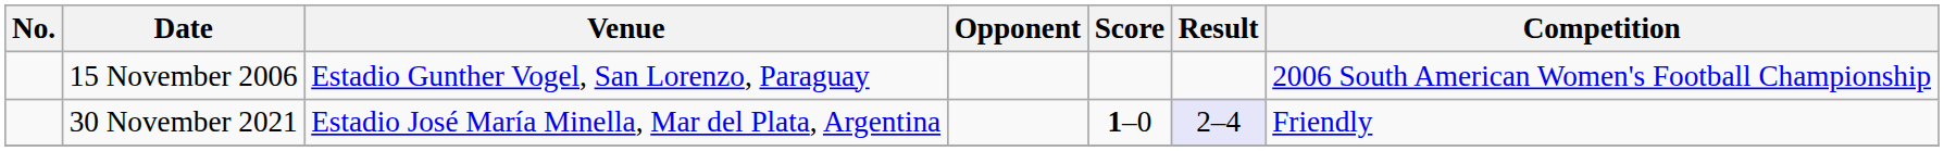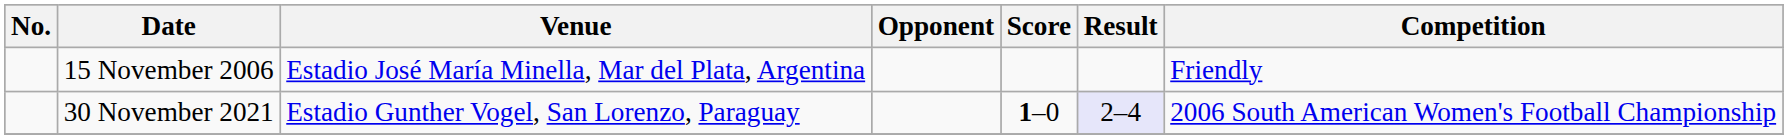15 November 2006 | Venue: Estadio Gunther Vogel, San Lorenzo, Paraguay -> Estadio José María Minella, Mar del Plata, Argentina
15 November 2006 | Competition: 2006 South American Women's Football Championship -> Friendly
30 November 2021 | Venue: Estadio José María Minella, Mar del Plata, Argentina -> Estadio Gunther Vogel, San Lorenzo, Paraguay
30 November 2021 | Competition: Friendly -> 2006 South American Women's Football Championship
